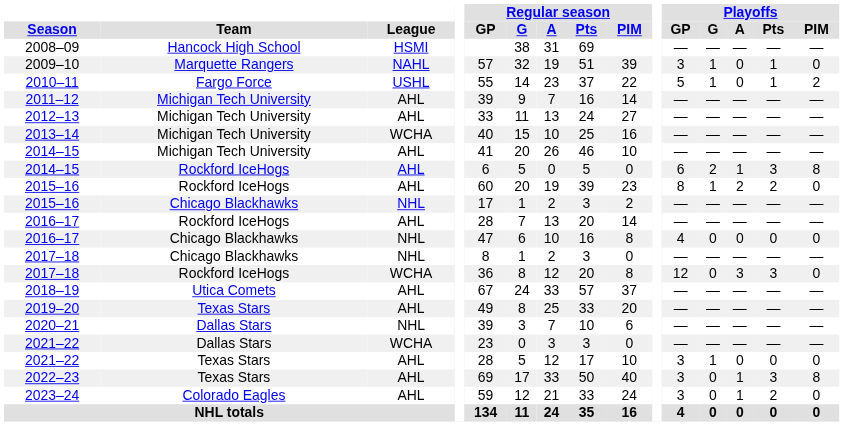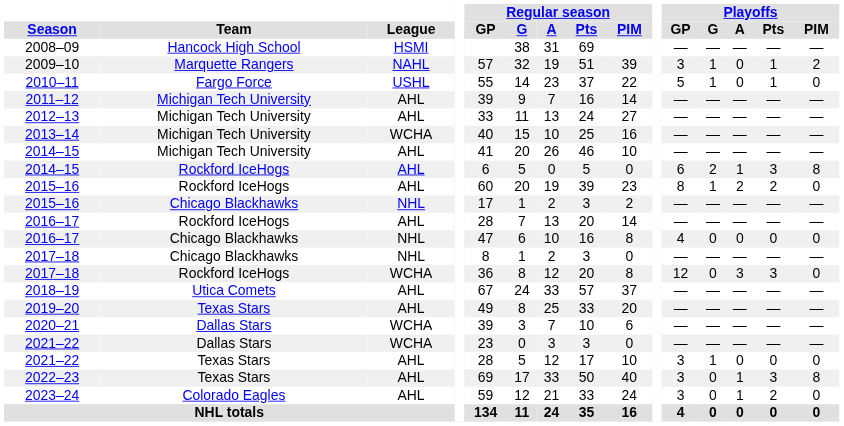2009–10 | Playoffs / PIM: 0 -> 2
2010–11 | Playoffs / PIM: 2 -> 0
2020–21 | League: NHL -> WCHA
